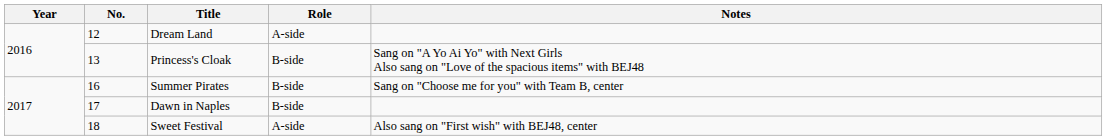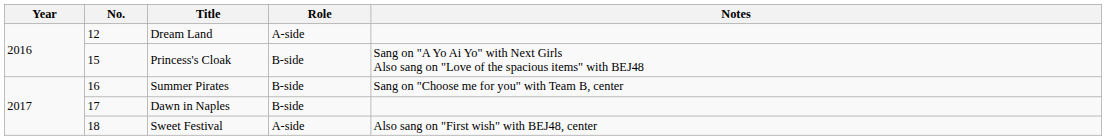Princess's Cloak | No.: 13 -> 15
